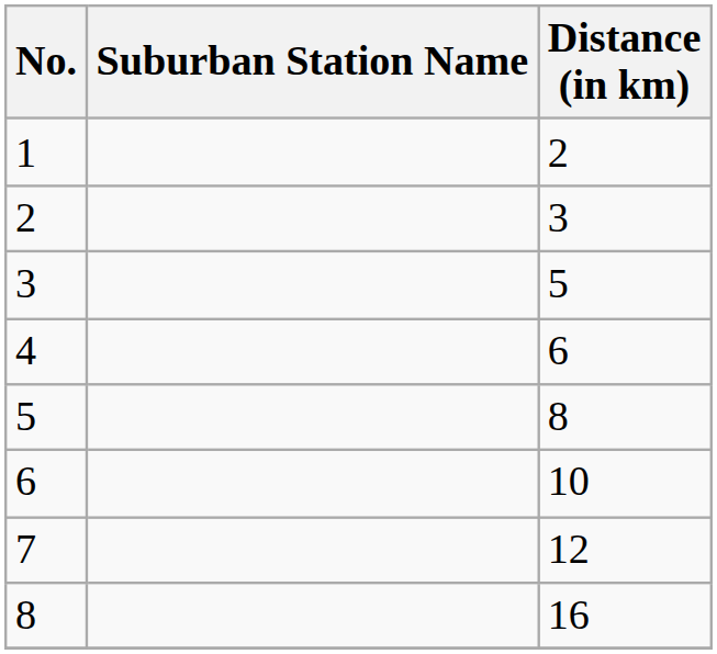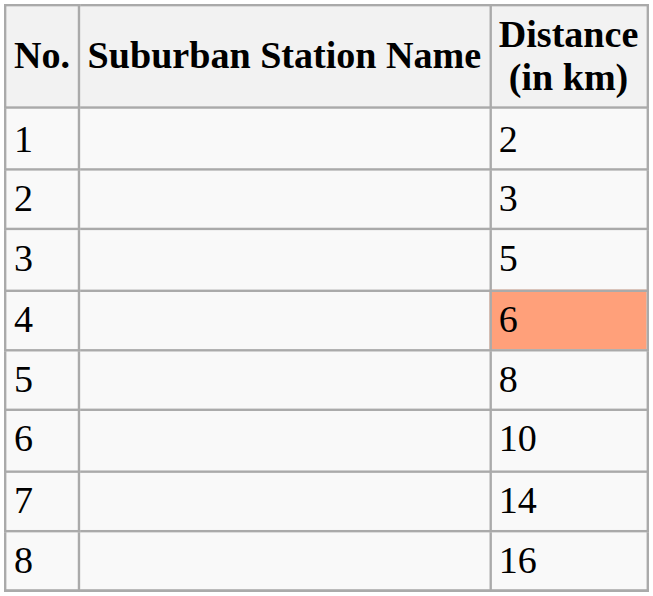4 | Distance (in km): no background -> lightsalmon background
7 | Distance (in km): 12 -> 14
